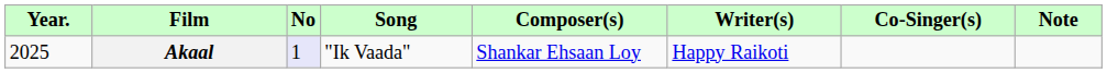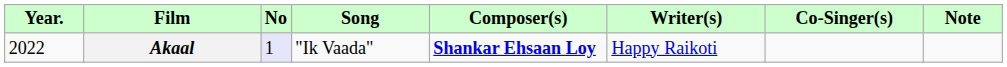Akaal | Year.: 2025 -> 2022
Akaal | Composer(s): normal -> bold
